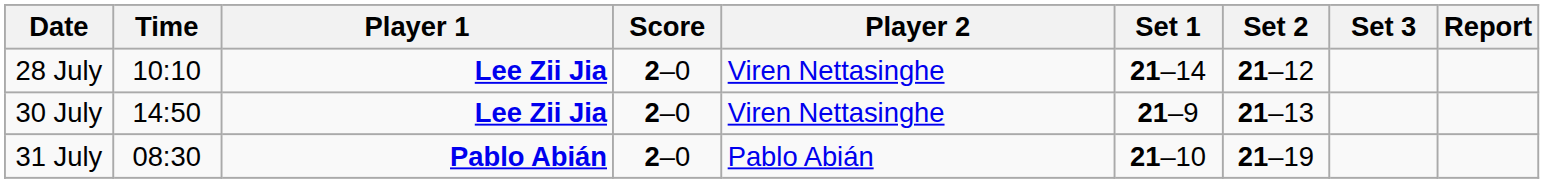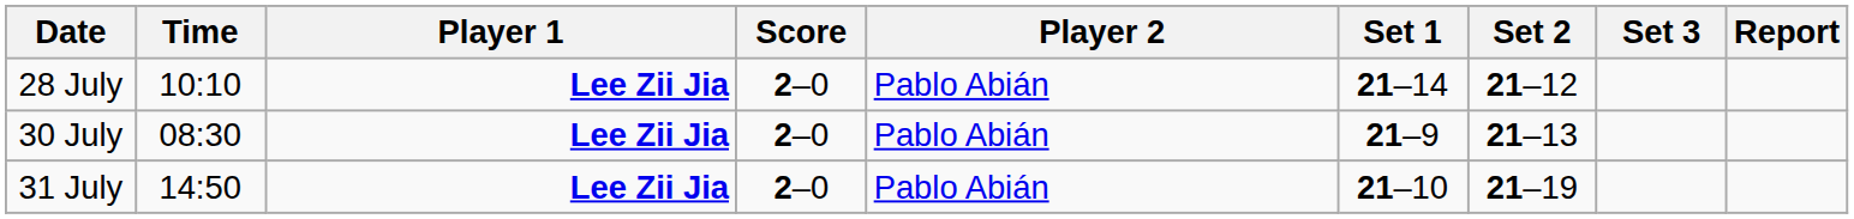28 July | Player 2: Viren Nettasinghe -> Pablo Abián
30 July | Time: 14:50 -> 08:30
30 July | Player 2: Viren Nettasinghe -> Pablo Abián
31 July | Time: 08:30 -> 14:50
31 July | Player 1: Pablo Abián -> Lee Zii Jia
